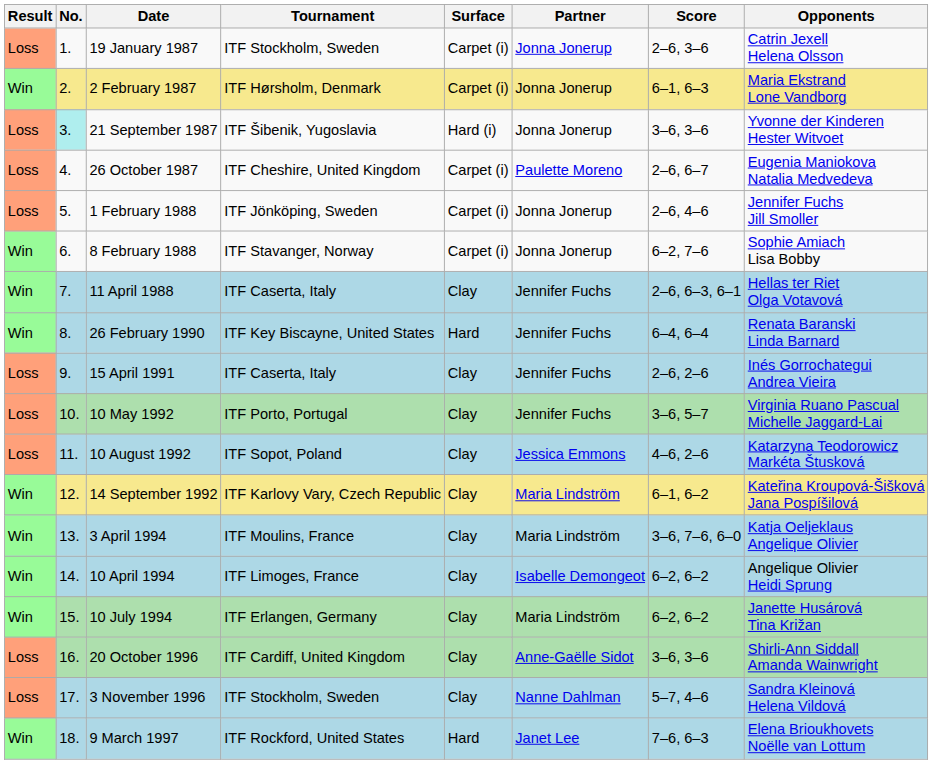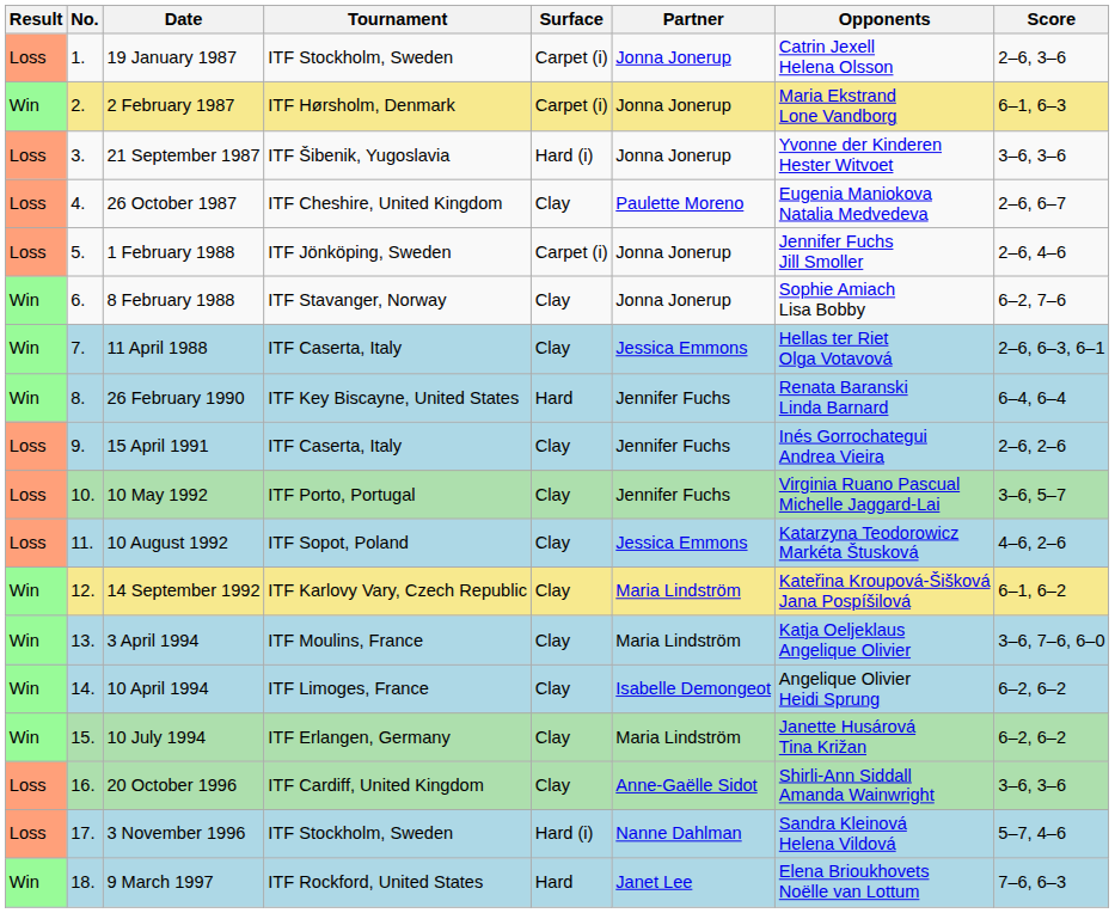columns swapped: Opponents <-> Score
21 September 1987 | No.: paleturquoise background -> no background
26 October 1987 | Surface: Carpet (i) -> Clay
8 February 1988 | Surface: Carpet (i) -> Clay
11 April 1988 | Partner: Jennifer Fuchs -> Jessica Emmons
3 November 1996 | Surface: Clay -> Hard (i)
